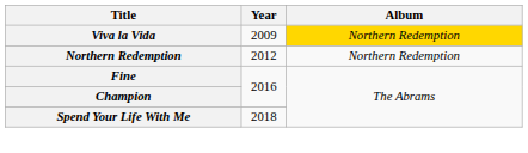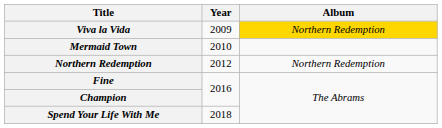+ row: Mermaid Town | 2010
